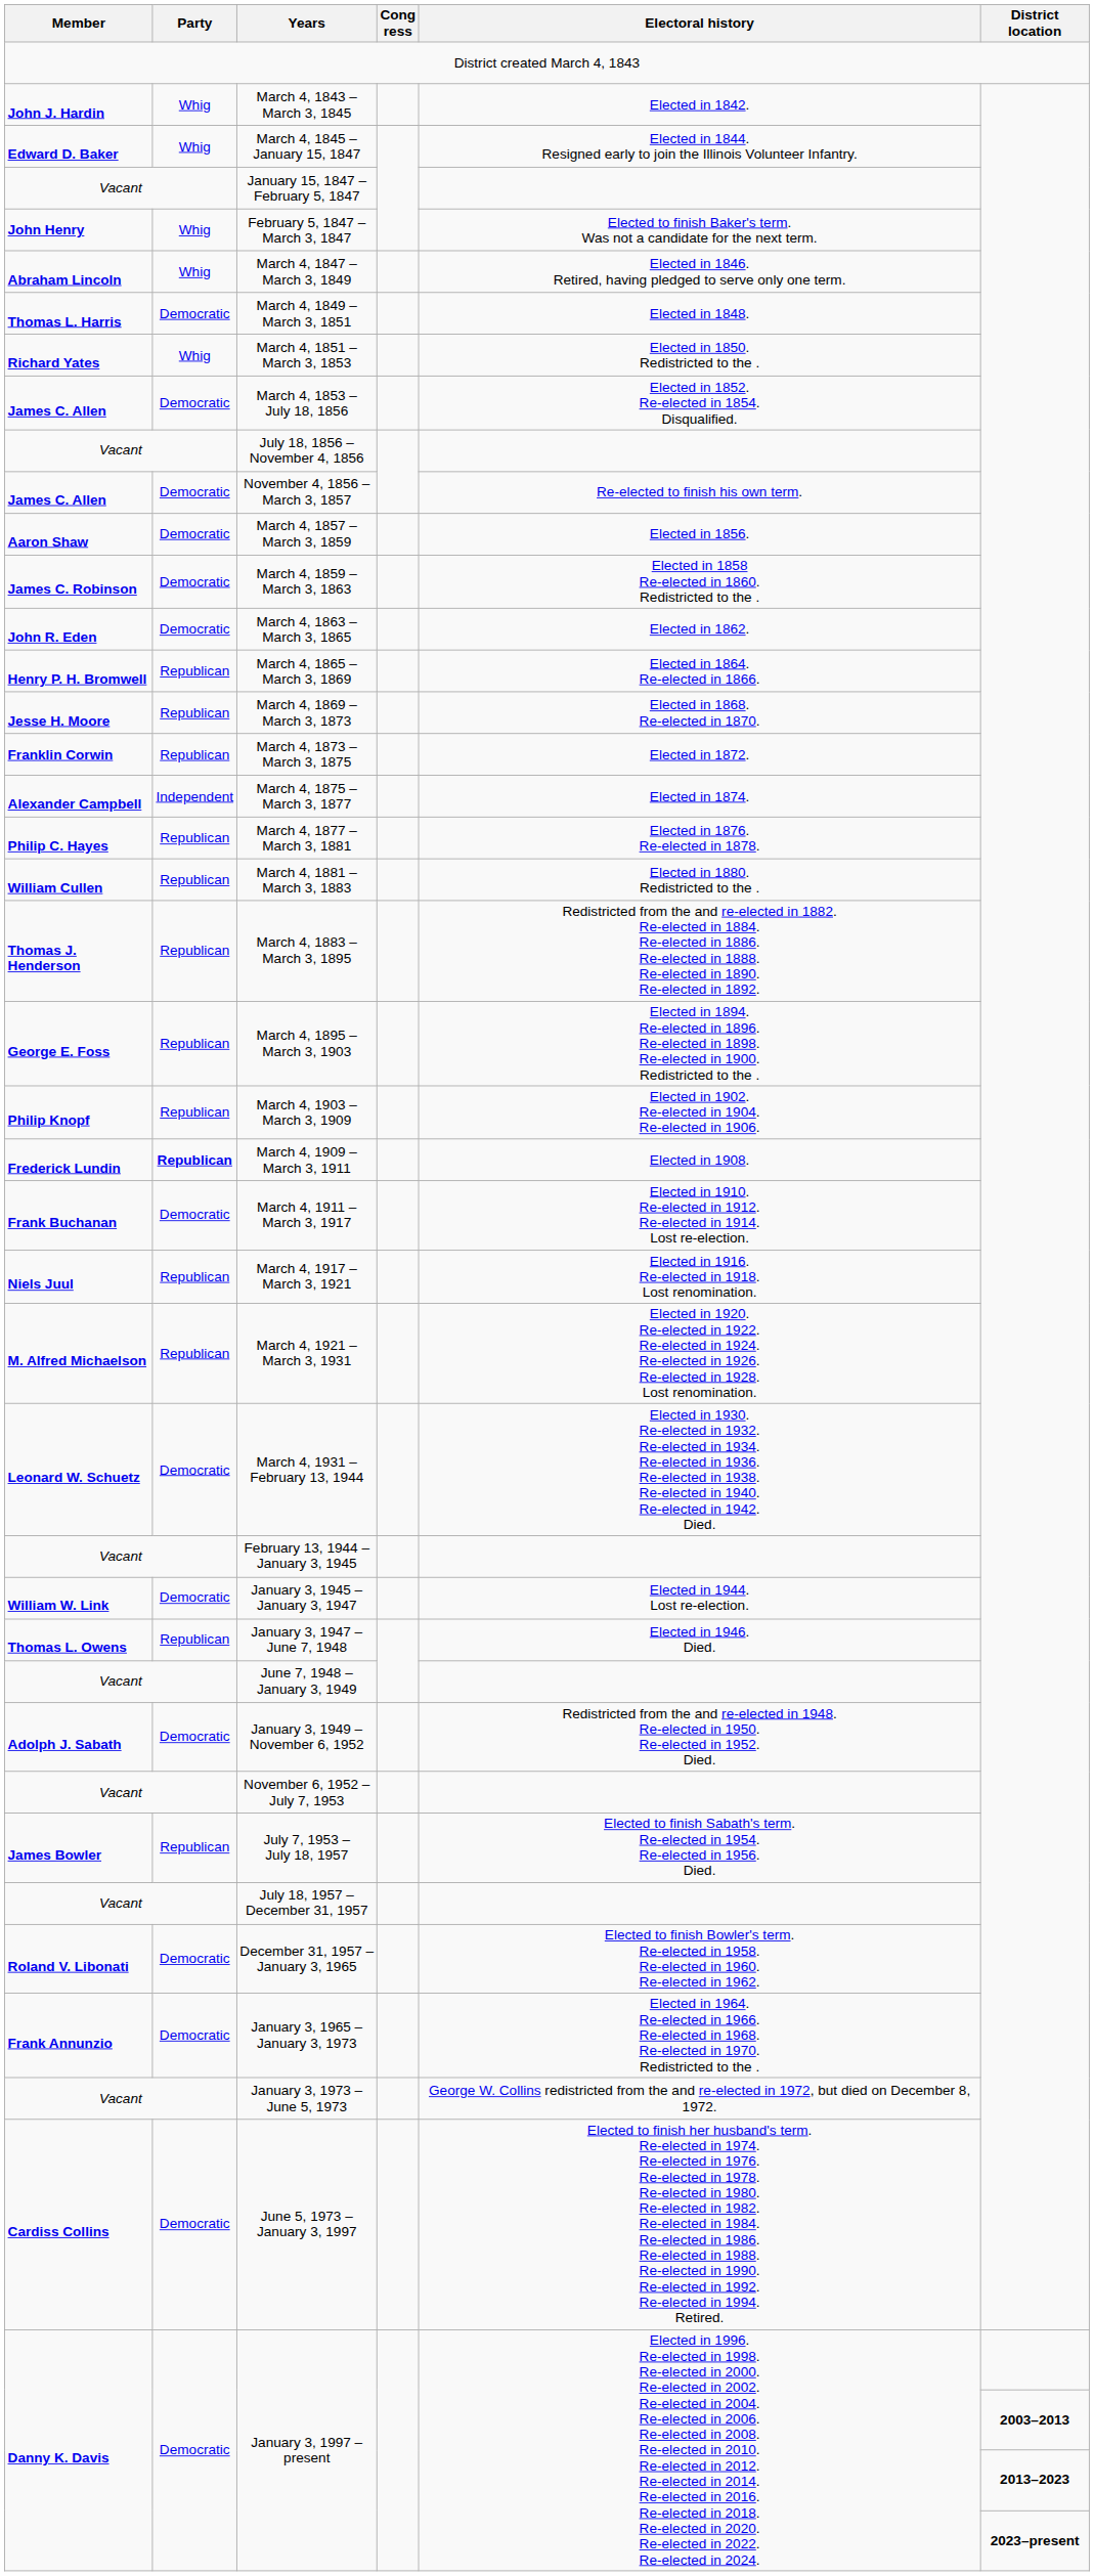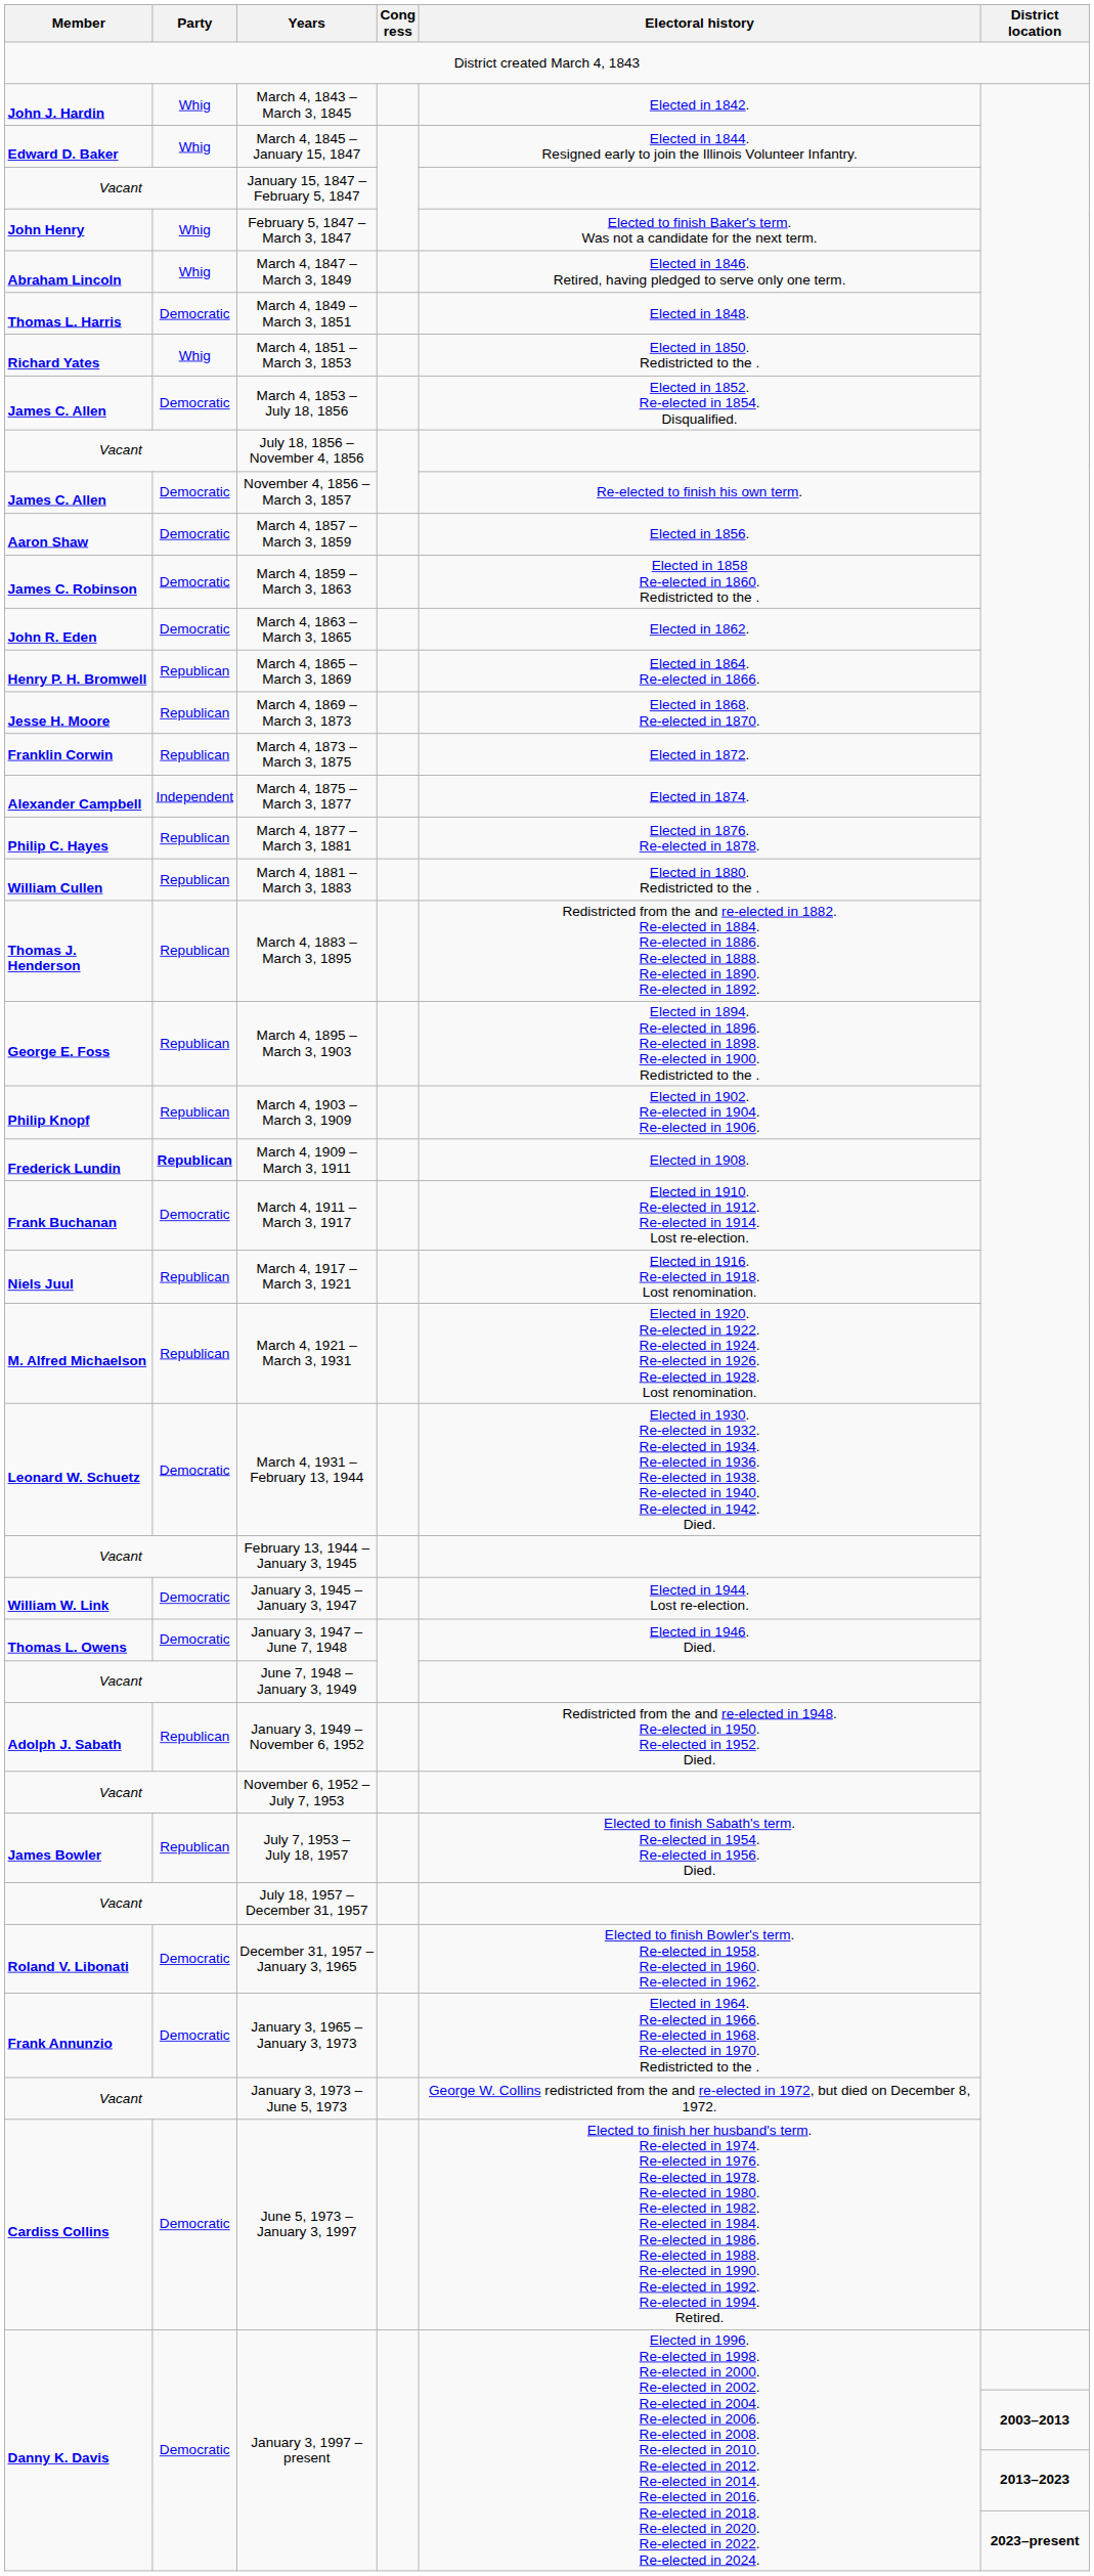January 3, 1947 – June 7, 1948 | Party: Republican -> Democratic
January 3, 1949 – November 6, 1952 | Party: Democratic -> Republican
